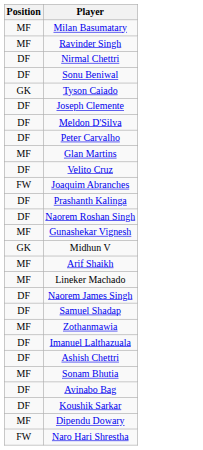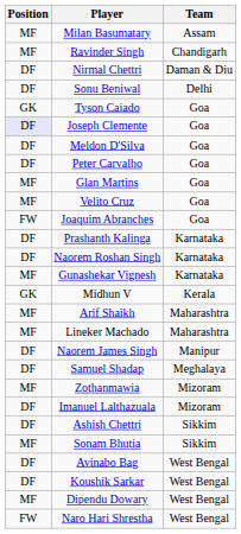+ column: Team | Assam | Chandigarh | Daman & Diu | Delhi | Goa | Goa | Goa | Goa | Goa | Goa | Goa | Karnataka | Karnataka | Karnataka | Kerala | Maharashtra | Maharashtra | Manipur | Meghalaya | Mizoram | Mizoram | Sikkim | Sikkim | West Bengal | West Bengal | West Bengal | West Bengal
Joseph Clemente | Position: no background -> lavender background
Velito Cruz | Position: DF -> MF
